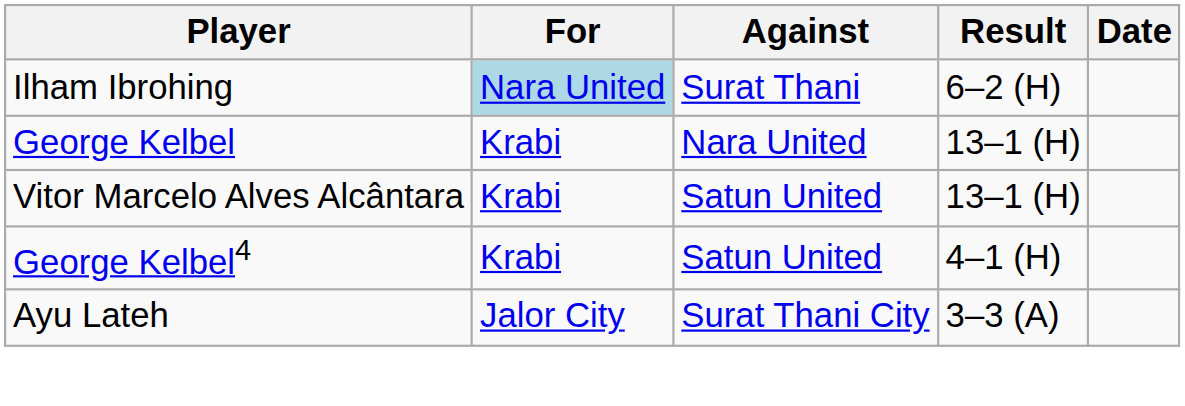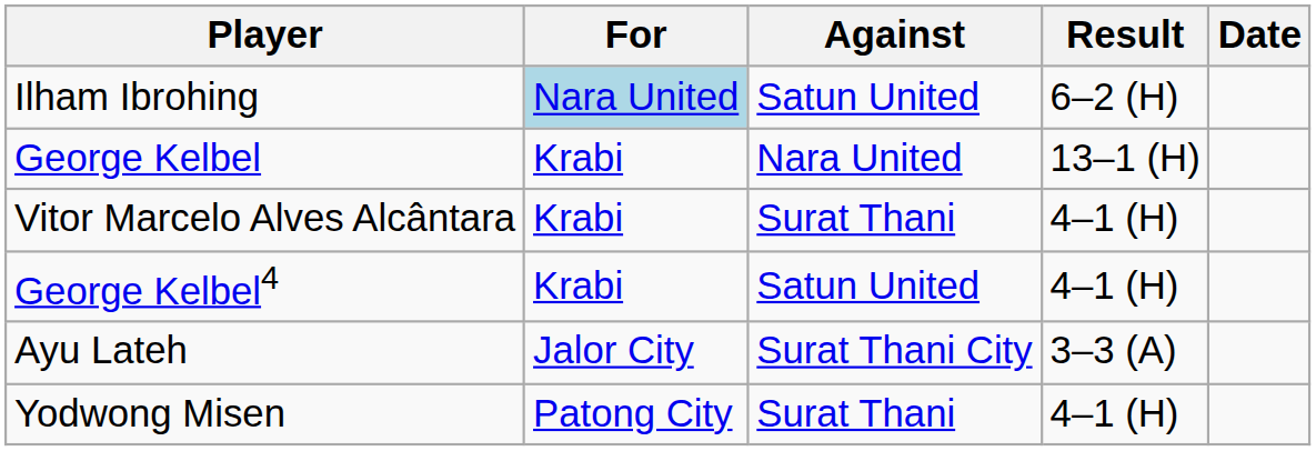Ilham Ibrohing | Against: Surat Thani -> Satun United
Vitor Marcelo Alves Alcântara | Against: Satun United -> Surat Thani
Vitor Marcelo Alves Alcântara | Result: 13–1 (H) -> 4–1 (H)
+ row: Yodwong Misen | Patong City | Surat Thani | 4–1 (H)
